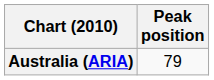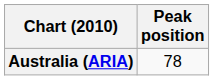Australia (ARIA) | Peak position: 79 -> 78
